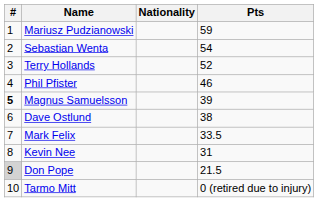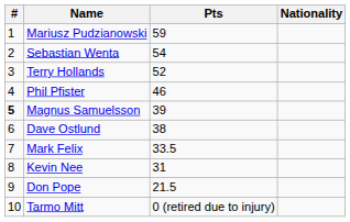columns swapped: Nationality <-> Pts
Don Pope | #: lightgrey background -> no background
